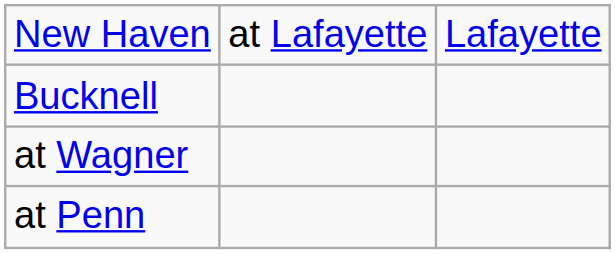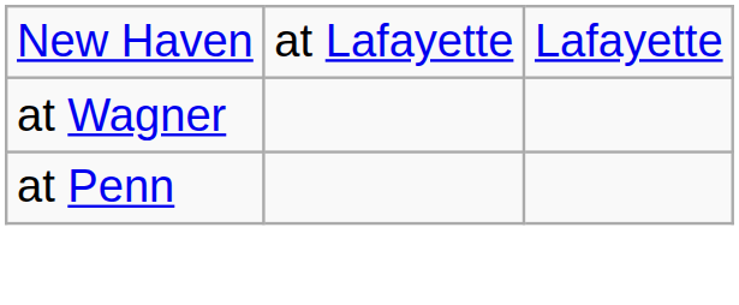- row: Bucknell
